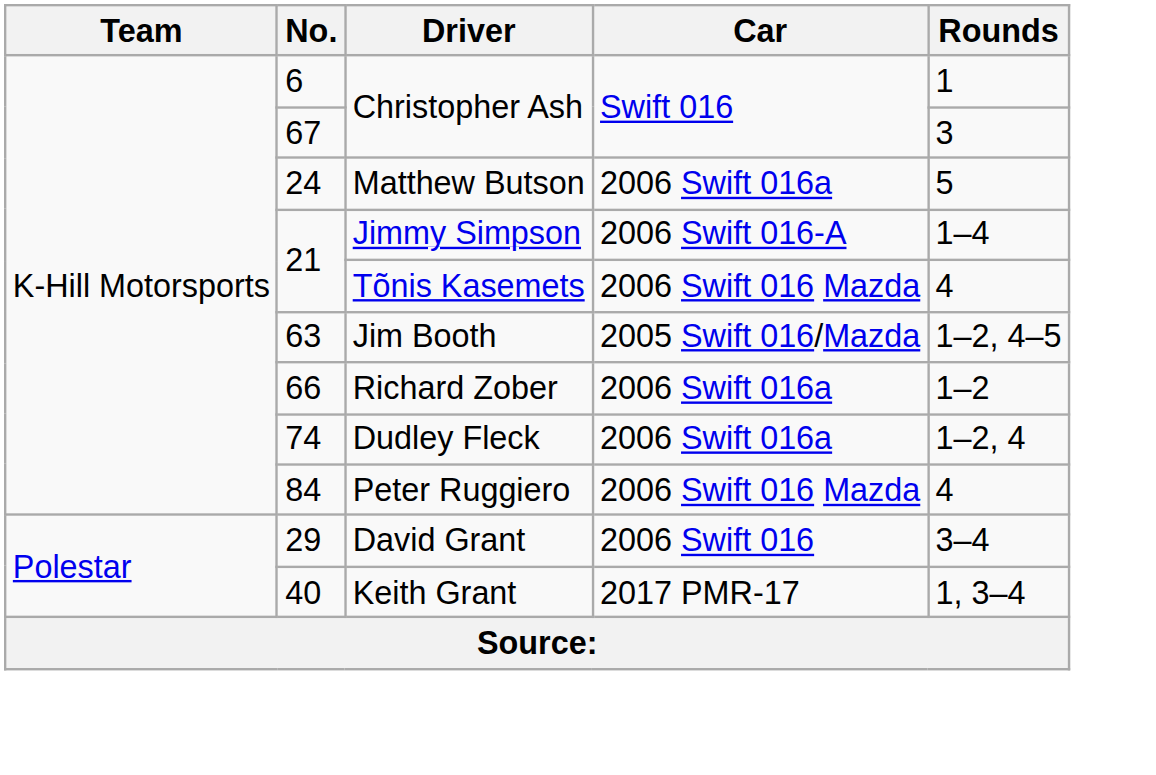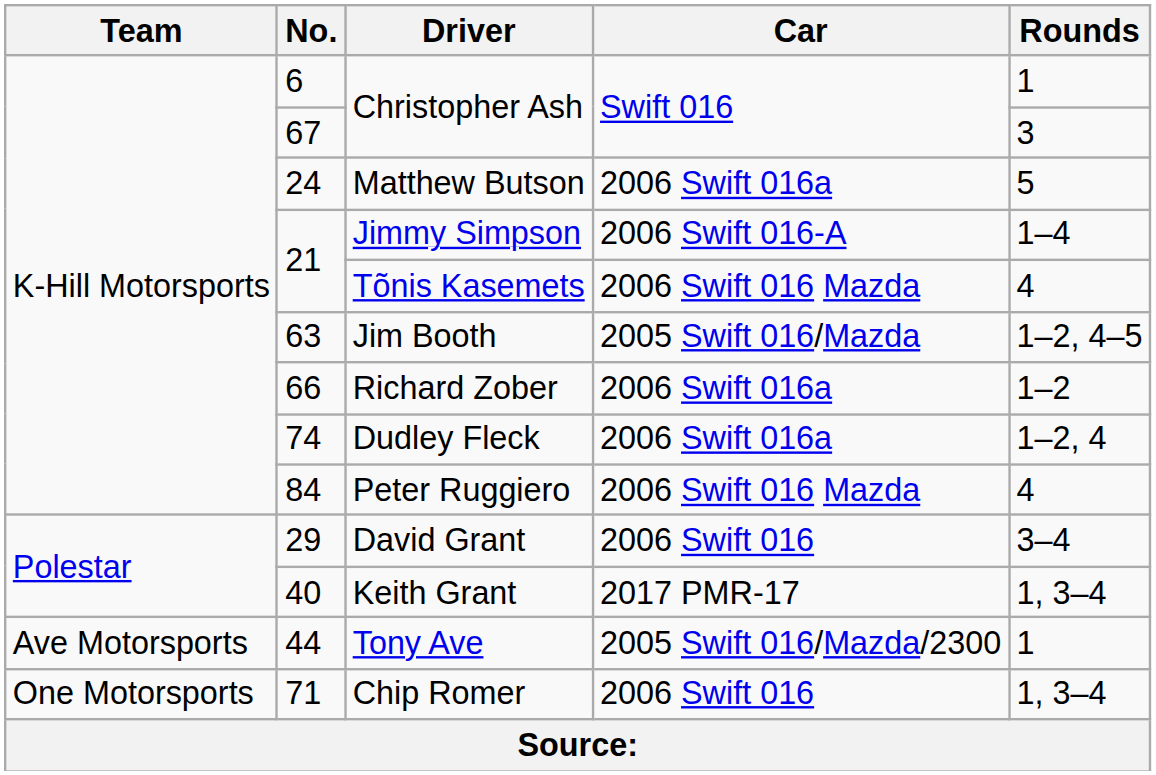+ row: Ave Motorsports | 44 | Tony Ave | 2005 Swift 016/Mazda/2300 | 1
+ row: One Motorsports | 71 | Chip Romer | 2006 Swift 016 | 1, 3–4
